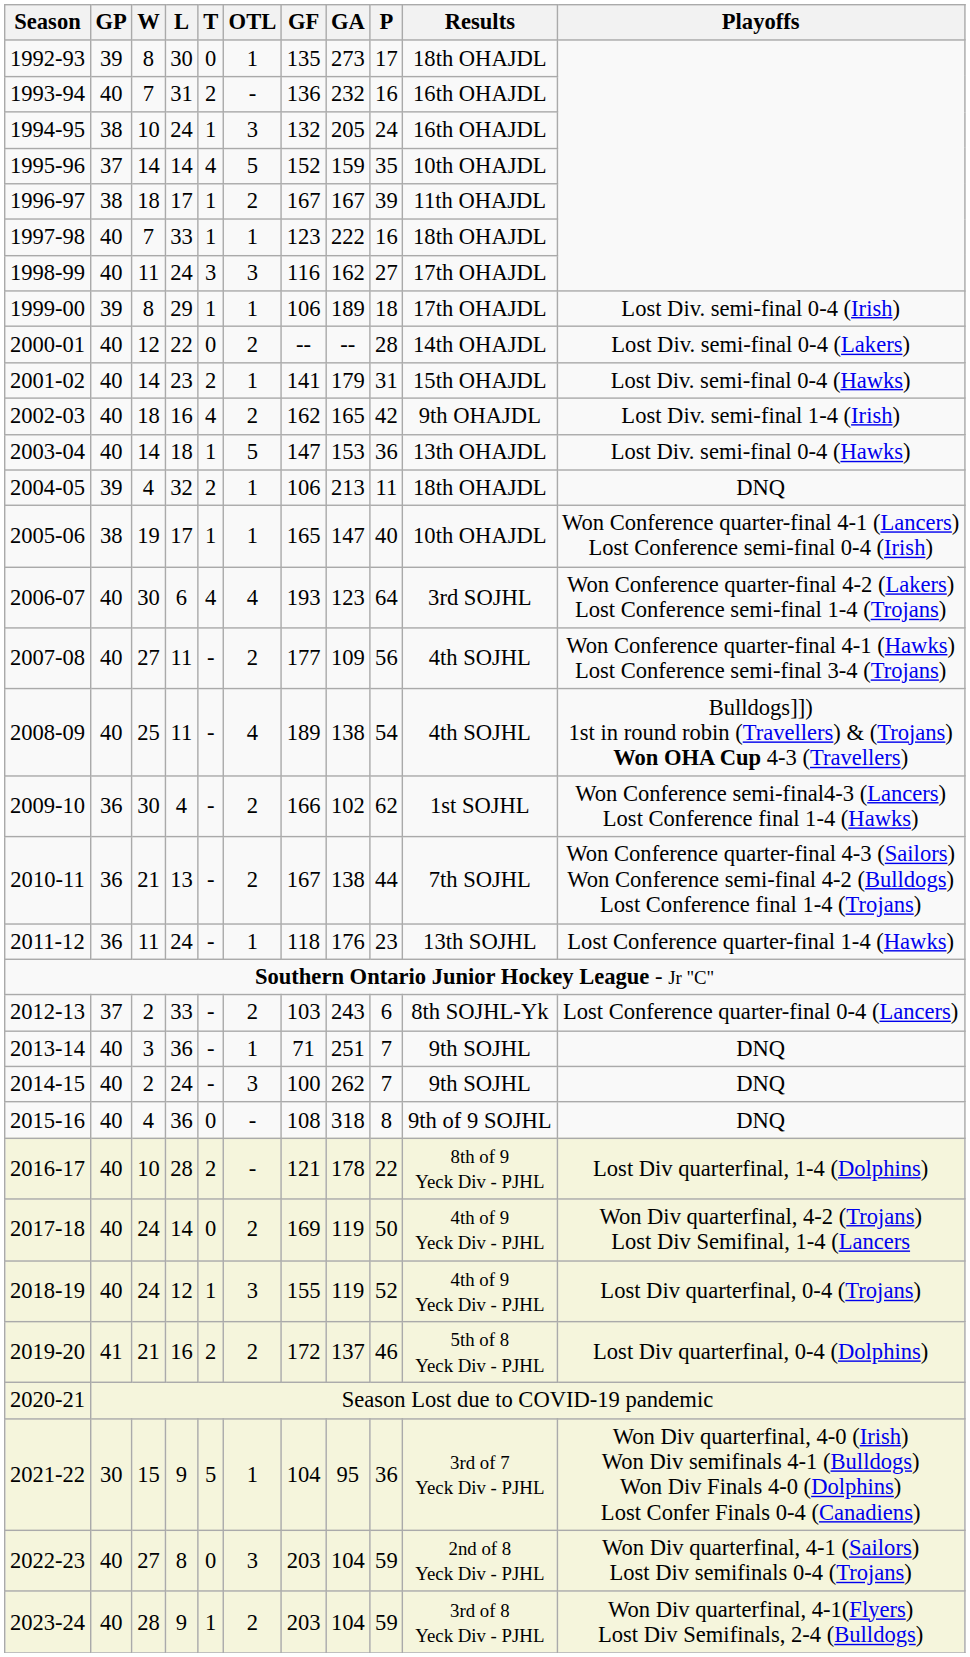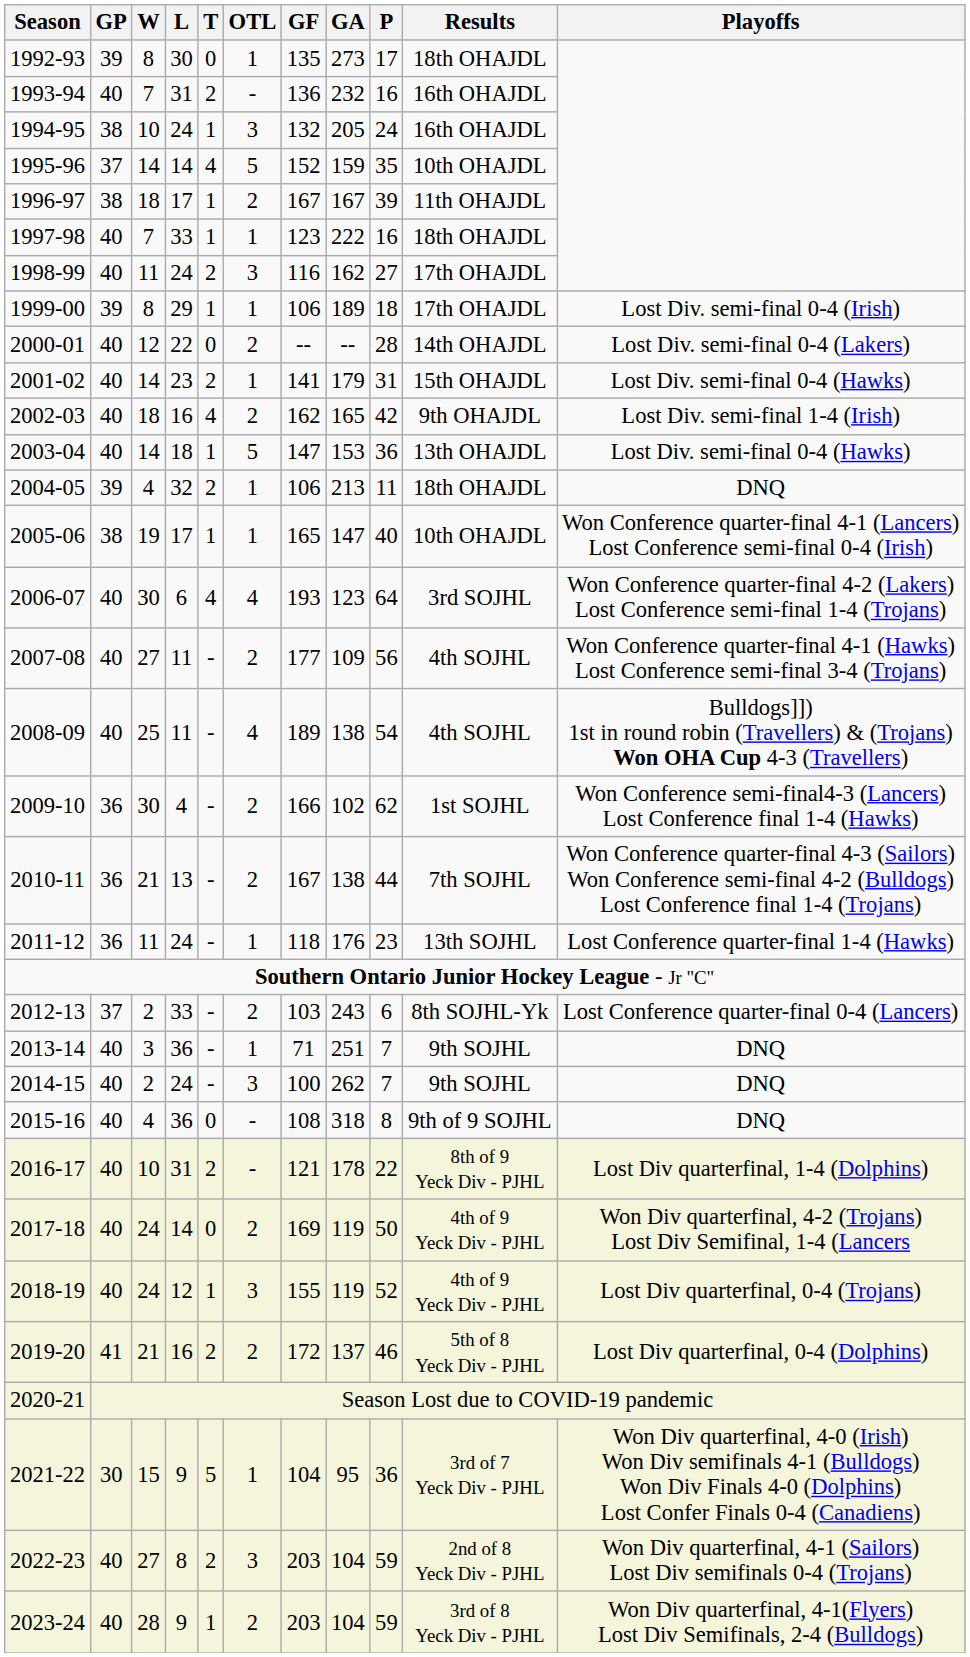1998-99 | T: 3 -> 2
2016-17 | L: 28 -> 31
2022-23 | T: 0 -> 2
